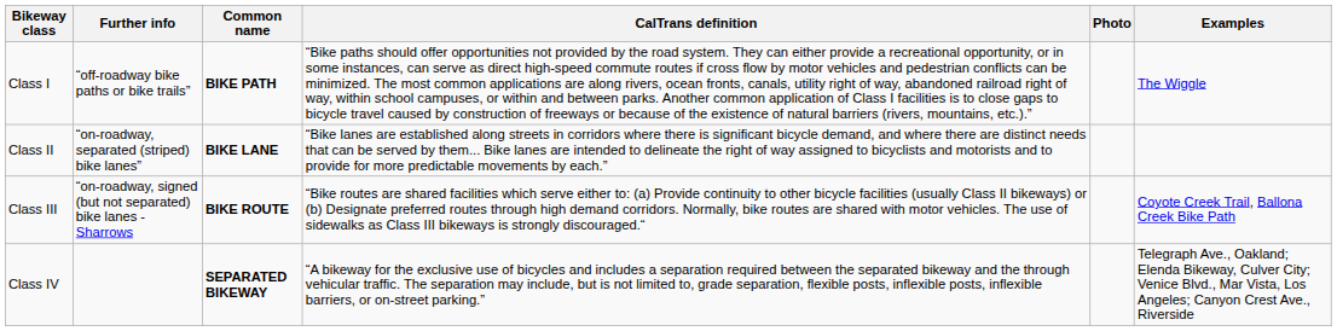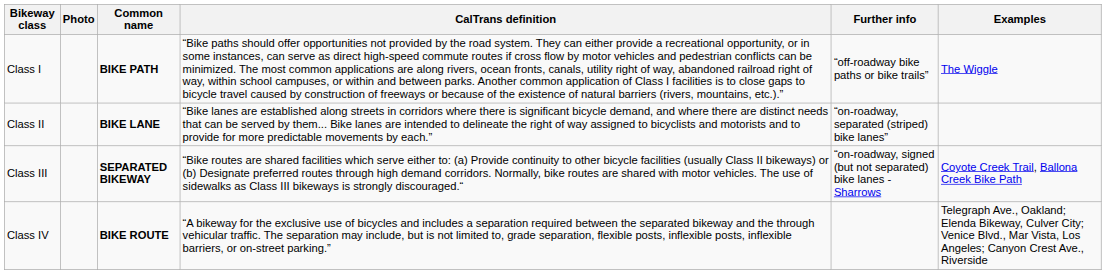columns swapped: Photo <-> Further info
Class III | Common name: BIKE ROUTE -> SEPARATED BIKEWAY
Class IV | Common name: SEPARATED BIKEWAY -> BIKE ROUTE
